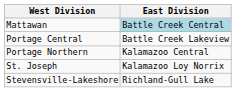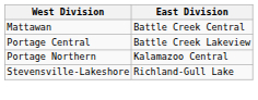Mattawan | East Division: lightblue background -> no background
- row: St. Joseph | Kalamazoo Loy Norrix
